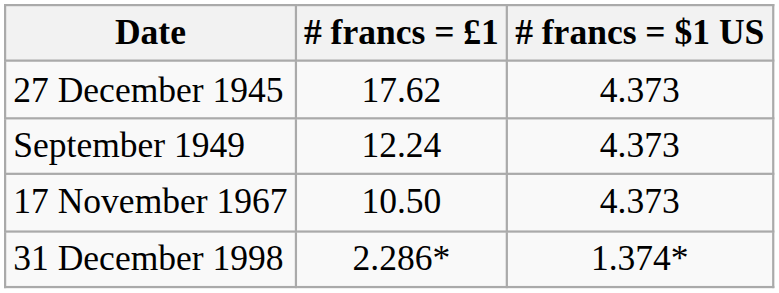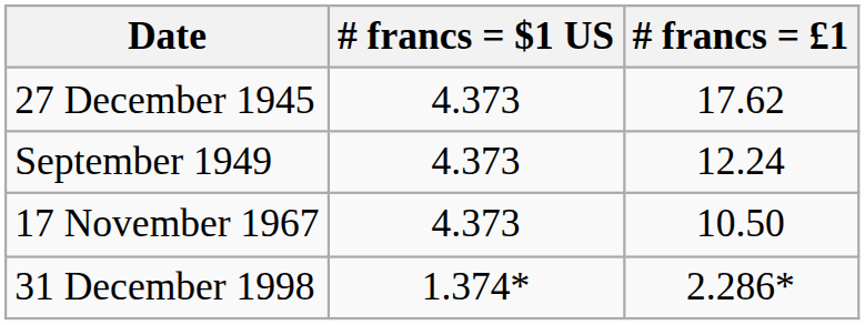columns swapped: # francs = $1 US <-> # francs = £1
